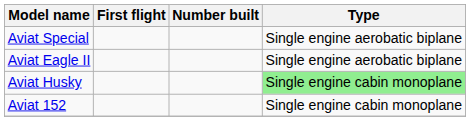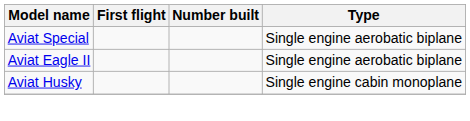Aviat Husky | Type: lightgreen background -> no background
- row: Aviat 152 | Single engine cabin monoplane
